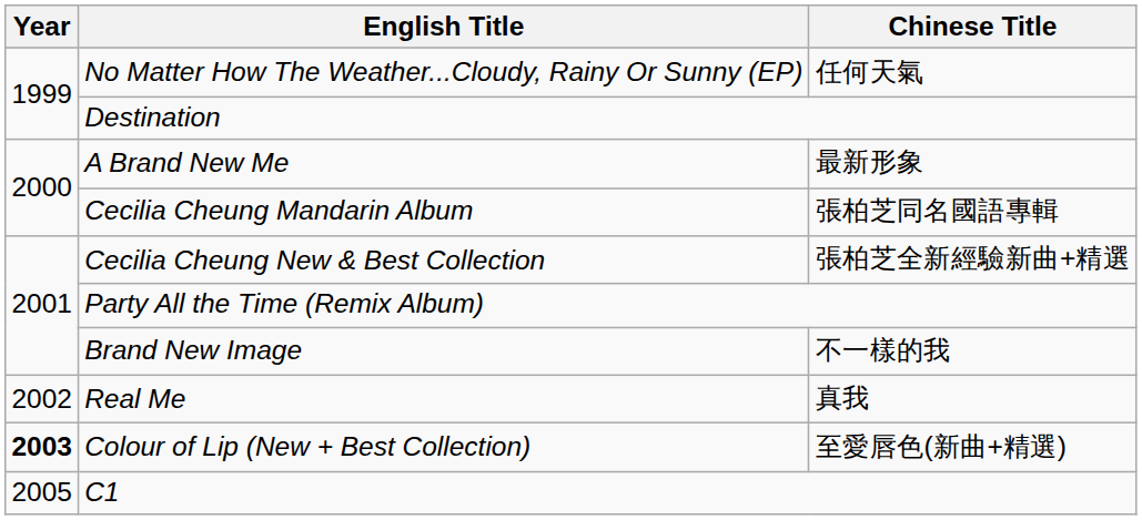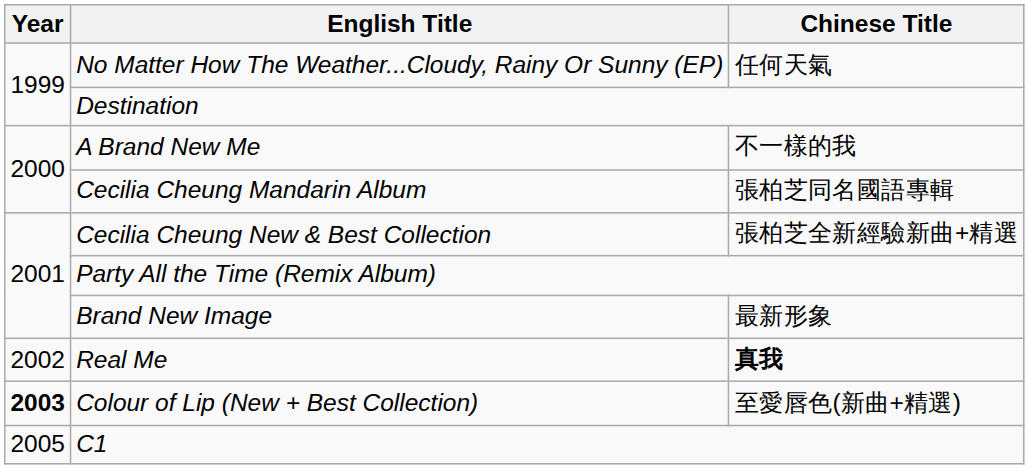A Brand New Me | Chinese Title: 最新形象 -> 不一樣的我
Brand New Image | Chinese Title: 不一樣的我 -> 最新形象
Real Me | Chinese Title: normal -> bold
